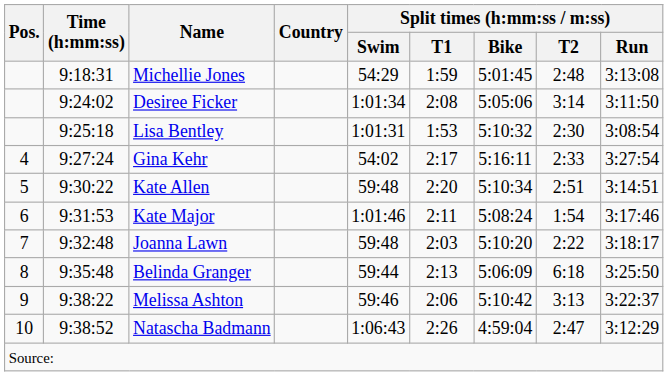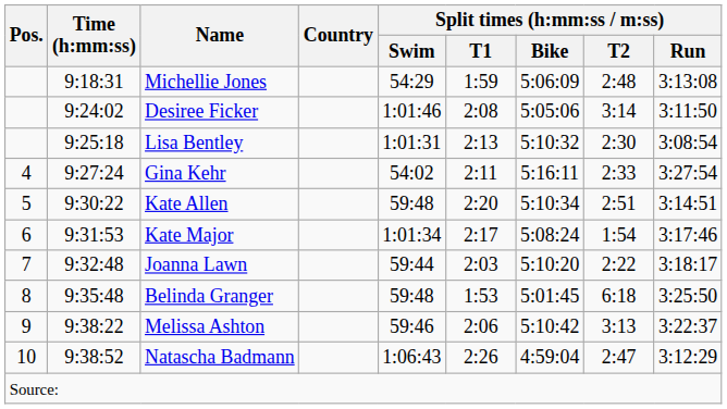Michellie Jones | Split times (h:mm:ss / m:ss) / Bike: 5:01:45 -> 5:06:09
Desiree Ficker | Split times (h:mm:ss / m:ss) / Swim: 1:01:34 -> 1:01:46
Lisa Bentley | Split times (h:mm:ss / m:ss) / T1: 1:53 -> 2:13
Gina Kehr | Split times (h:mm:ss / m:ss) / T1: 2:17 -> 2:11
Kate Major | Split times (h:mm:ss / m:ss) / Swim: 1:01:46 -> 1:01:34
Kate Major | Split times (h:mm:ss / m:ss) / T1: 2:11 -> 2:17
Joanna Lawn | Split times (h:mm:ss / m:ss) / Swim: 59:48 -> 59:44
Belinda Granger | Split times (h:mm:ss / m:ss) / Swim: 59:44 -> 59:48
Belinda Granger | Split times (h:mm:ss / m:ss) / T1: 2:13 -> 1:53
Belinda Granger | Split times (h:mm:ss / m:ss) / Bike: 5:06:09 -> 5:01:45
